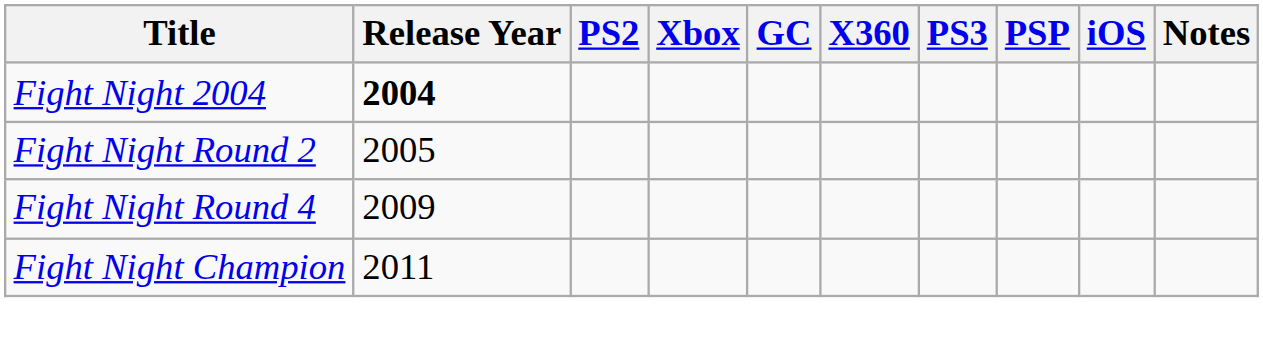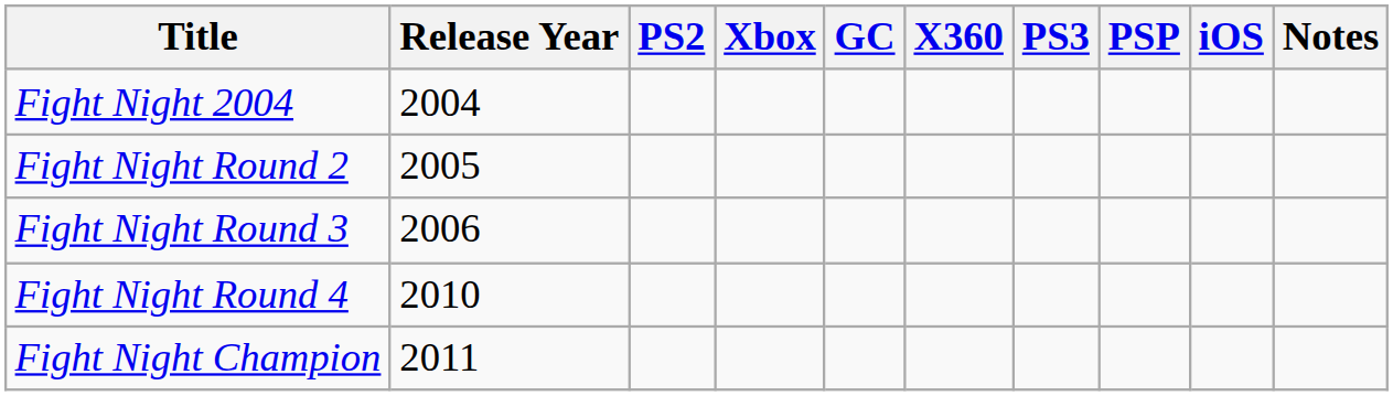Fight Night 2004 | Release Year: bold -> normal
+ row: Fight Night Round 3 | 2006
Fight Night Round 4 | Release Year: 2009 -> 2010
